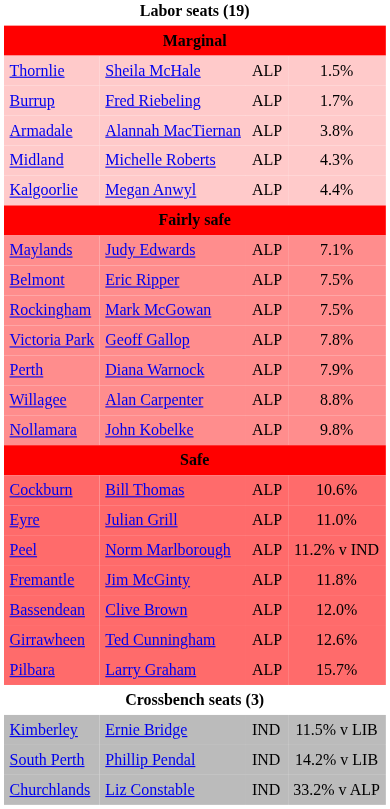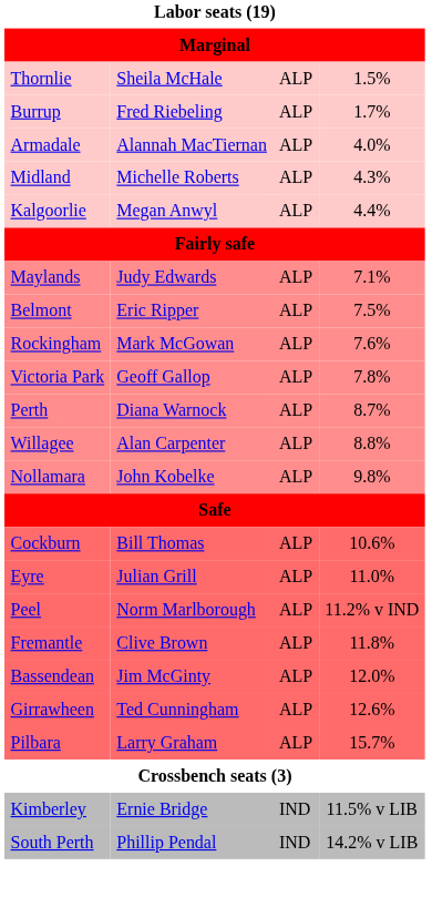Armadale | column 4: 3.8% -> 4.0%
Rockingham | column 4: 7.5% -> 7.6%
Perth | column 4: 7.9% -> 8.7%
Fremantle | column 2: Jim McGinty -> Clive Brown
Bassendean | column 2: Clive Brown -> Jim McGinty
- row: Churchlands | Liz Constable | IND | 33.2% v ALP
